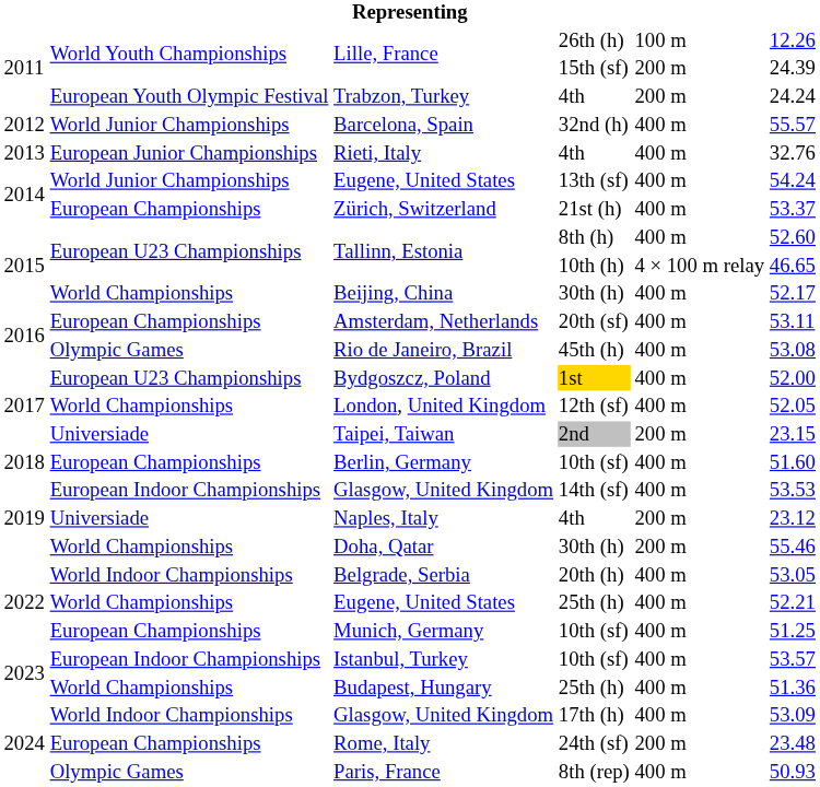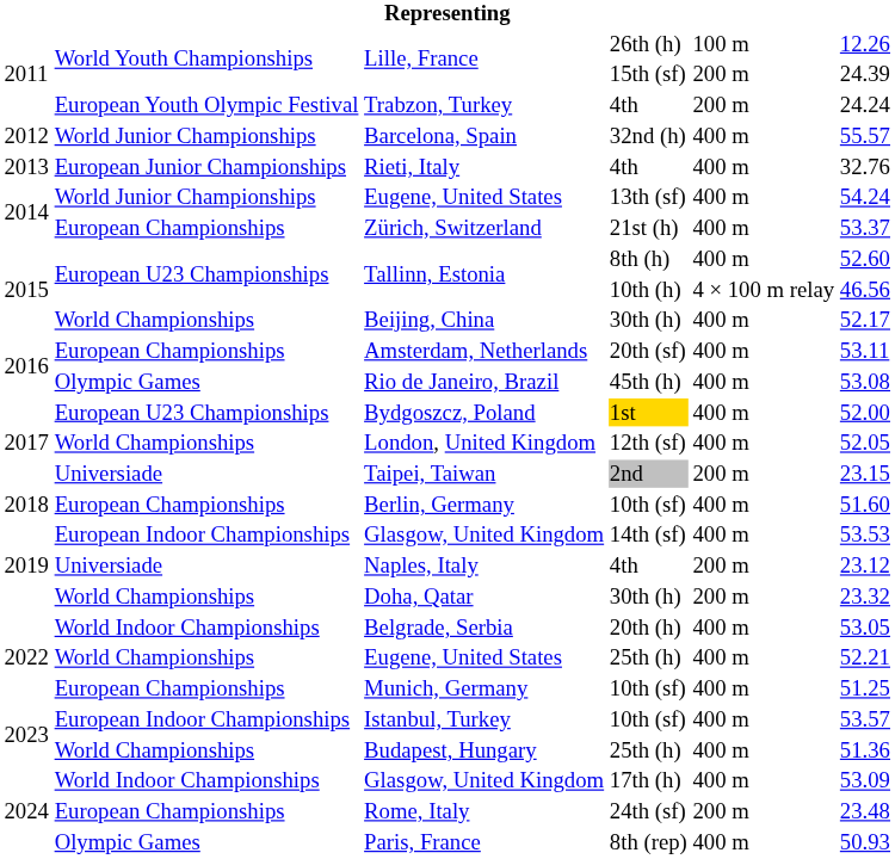Tallinn, Estonia / 10th (h) | column 6: 46.65 -> 46.56
Doha, Qatar | column 6: 55.46 -> 23.32
